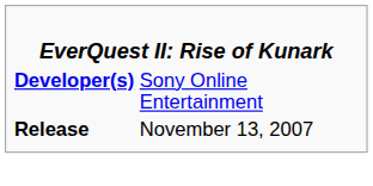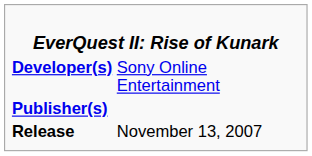+ row: Publisher(s)
